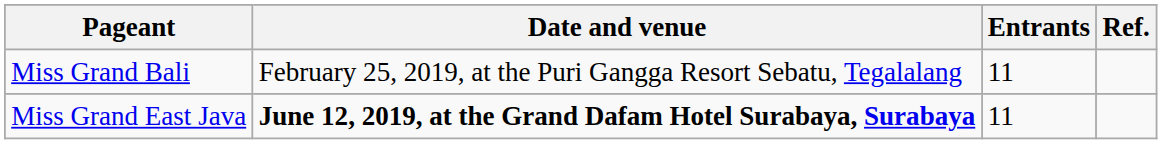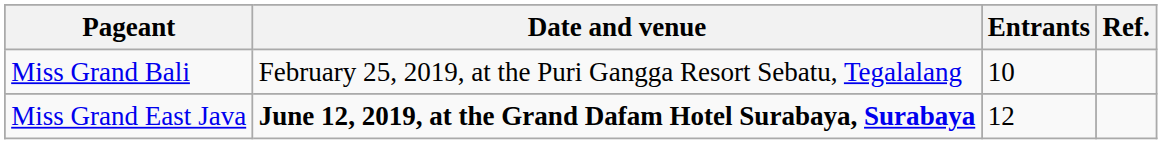Miss Grand Bali | Entrants: 11 -> 10
Miss Grand East Java | Entrants: 11 -> 12
